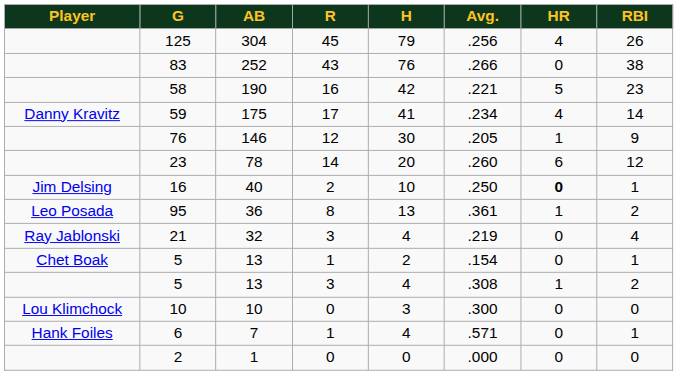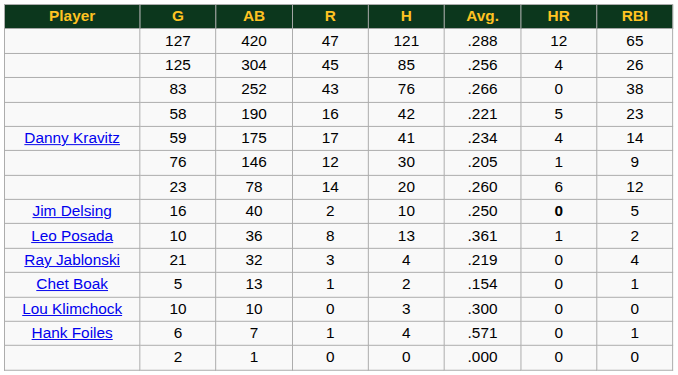+ row: 127 | 420 | 47 | 121 | .288 | 12 | 65
304 | H: 79 -> 85
40 | RBI: 1 -> 5
36 | G: 95 -> 10
- row: 5 | 13 | 3 | 4 | .308 | 1 | 2
